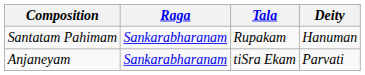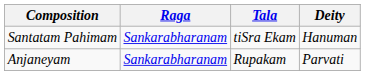Santatam Pahimam | Tala: Rupakam -> tiSra Ekam
Anjaneyam | Tala: tiSra Ekam -> Rupakam
